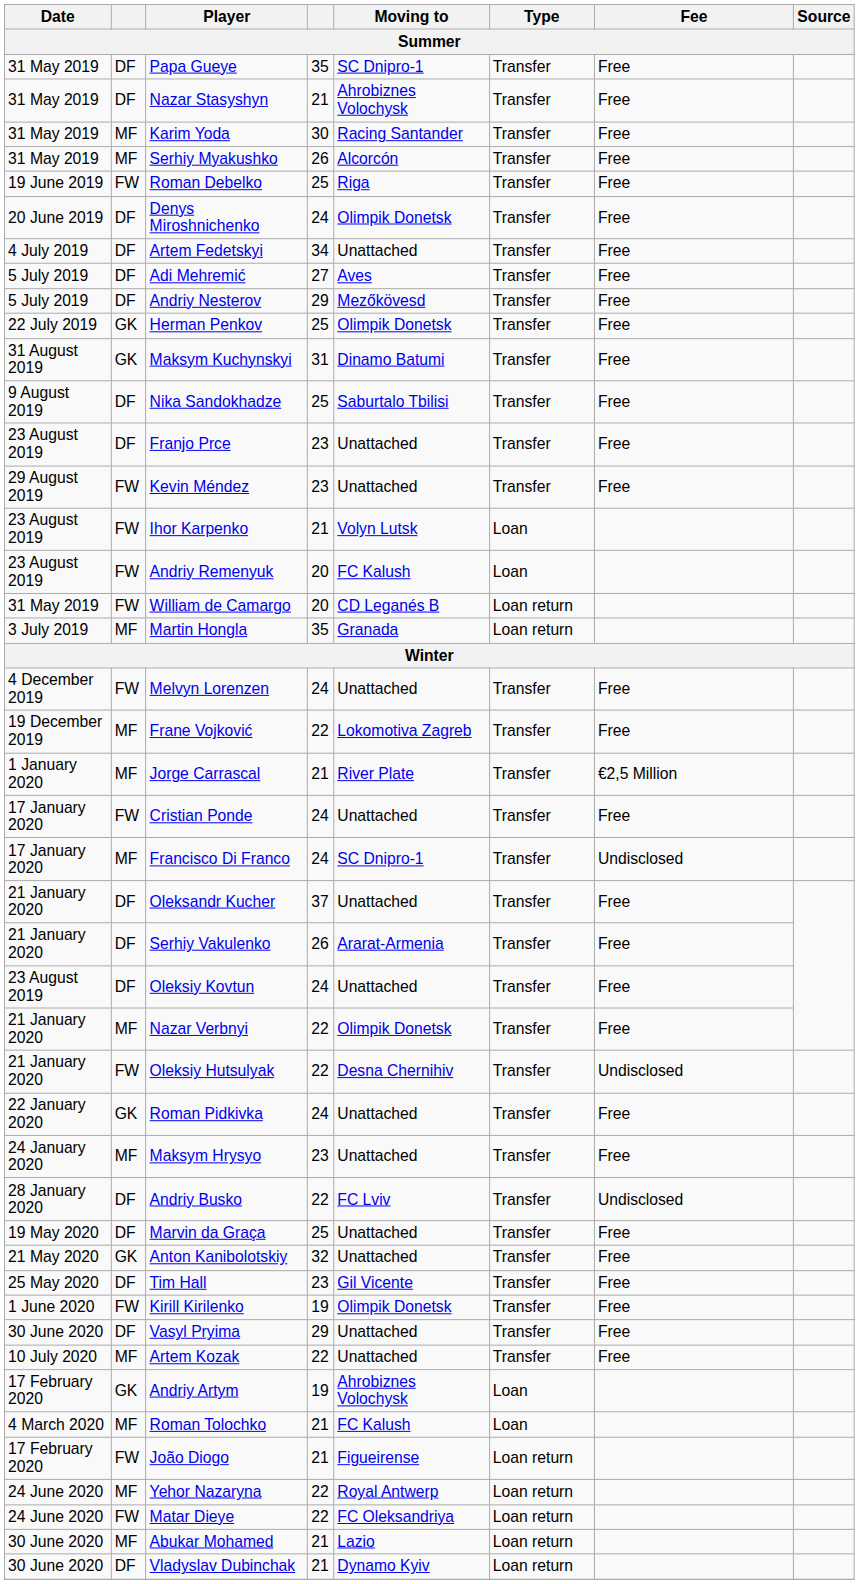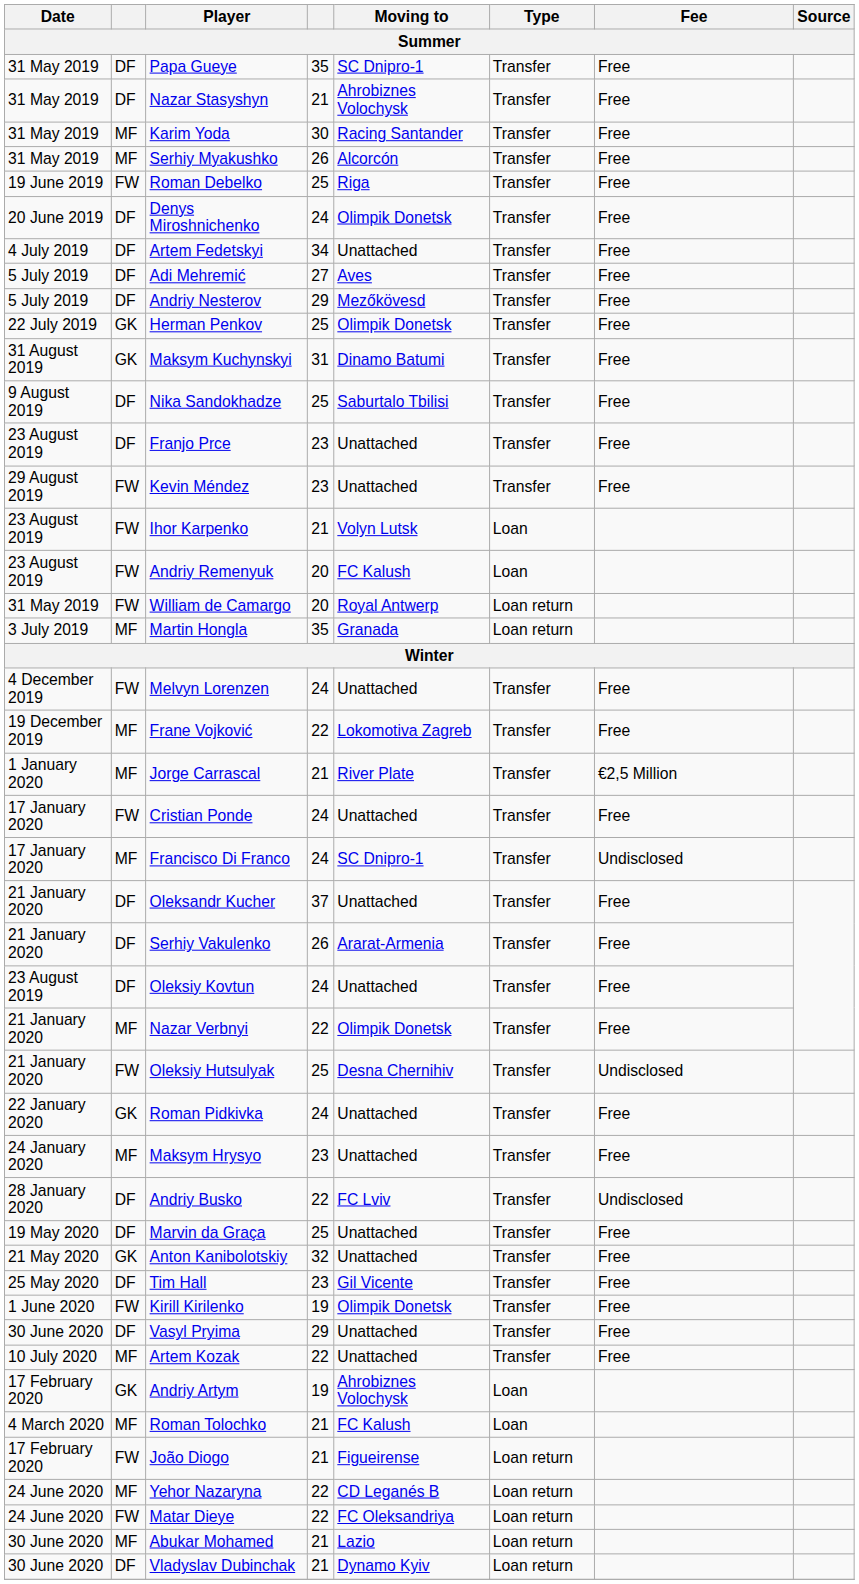William de Camargo | Moving to: CD Leganés B -> Royal Antwerp
Oleksiy Hutsulyak | column 4: 22 -> 25
Yehor Nazaryna | Moving to: Royal Antwerp -> CD Leganés B
